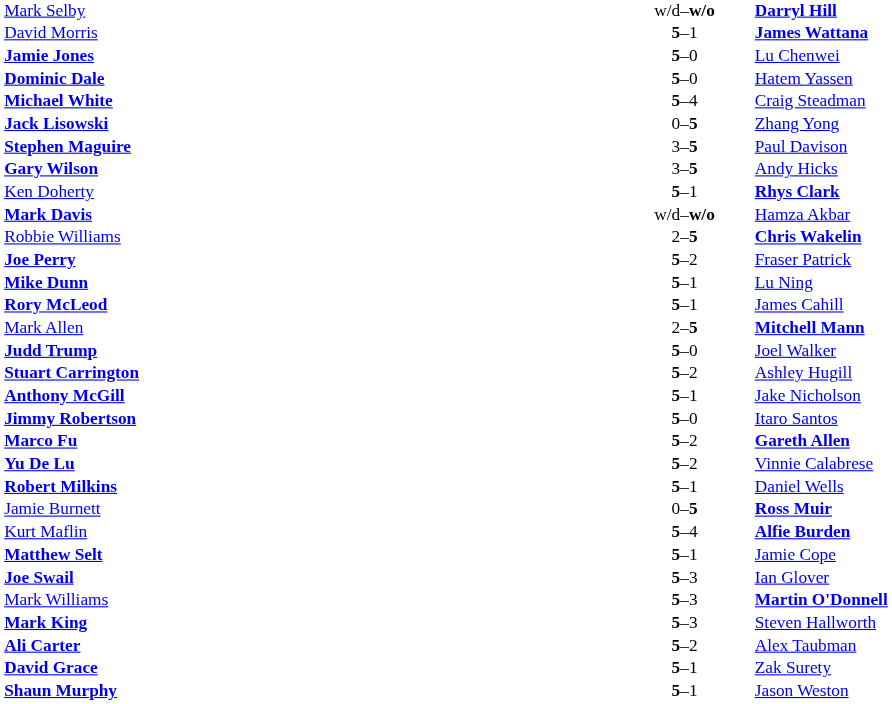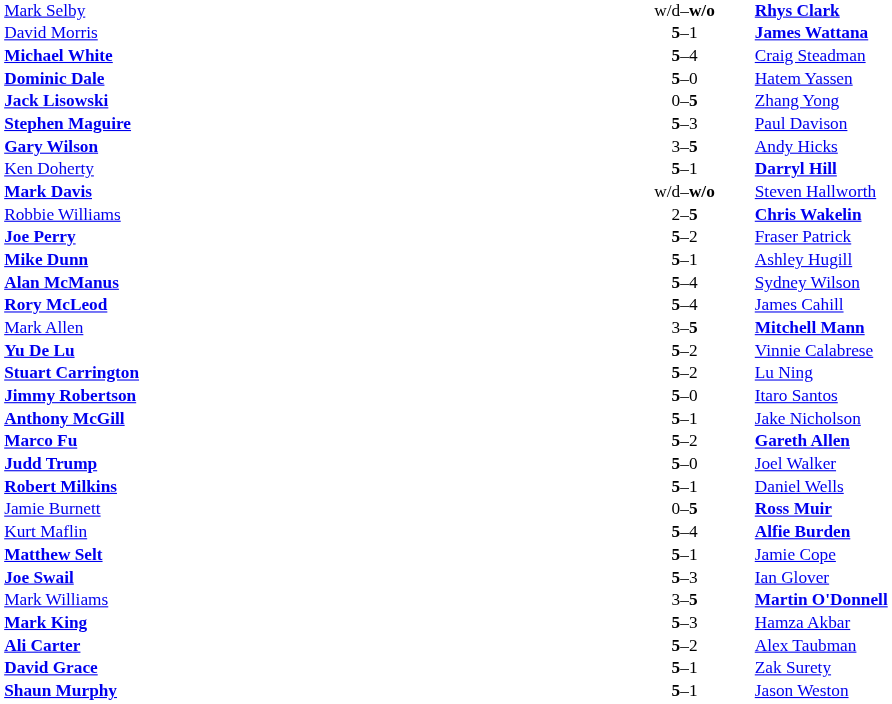Mark Selby | column 3: Darryl Hill -> Rhys Clark
- row: Jamie Jones | 5–0 | Lu Chenwei
rows swapped: Dominic Dale <-> Michael White
Stephen Maguire | column 2: 3–5 -> 5–3
Ken Doherty | column 3: Rhys Clark -> Darryl Hill
Mark Davis | column 3: Hamza Akbar -> Steven Hallworth
Mike Dunn | column 3: Lu Ning -> Ashley Hugill
+ row: Alan McManus | 5–4 | Sydney Wilson
Rory McLeod | column 2: 5–1 -> 5–4
Mark Allen | column 2: 2–5 -> 3–5
rows swapped: Judd Trump <-> Yu De Lu
Stuart Carrington | column 3: Ashley Hugill -> Lu Ning
rows swapped: Anthony McGill <-> Jimmy Robertson
Mark Williams | column 2: 5–3 -> 3–5
Mark King | column 3: Steven Hallworth -> Hamza Akbar
